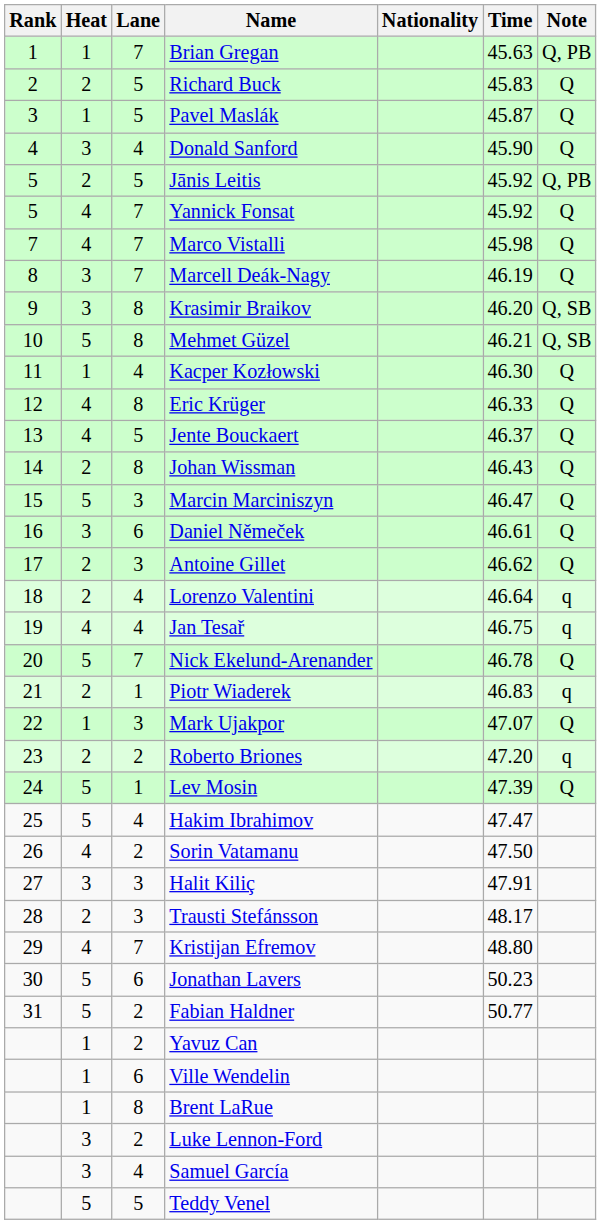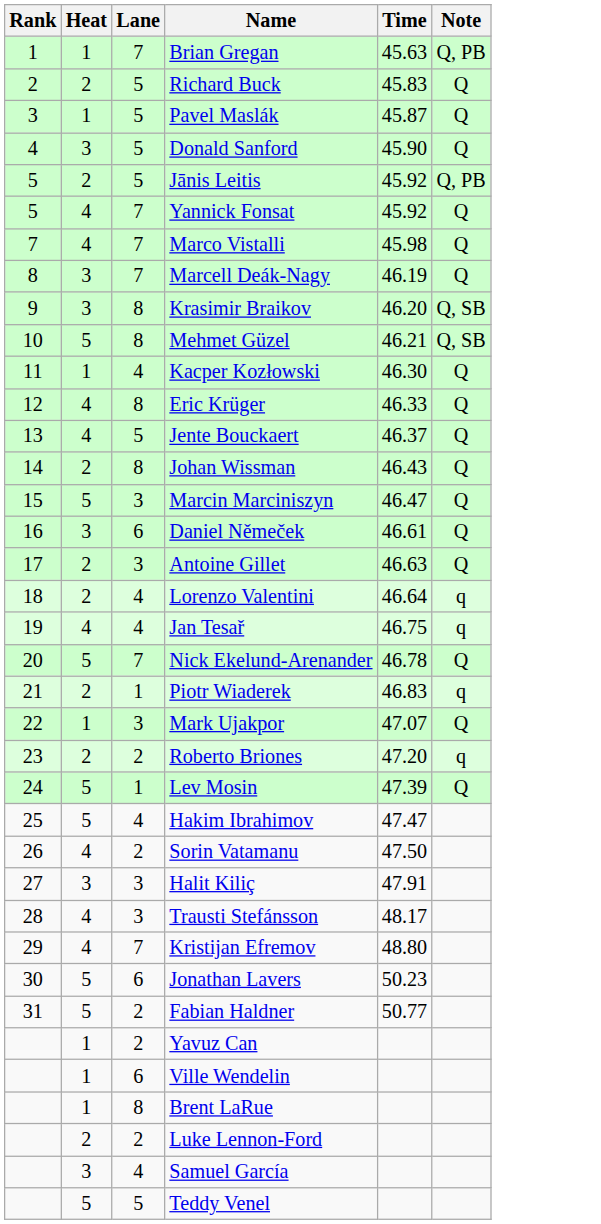- column: Nationality
Donald Sanford | Lane: 4 -> 5
Antoine Gillet | Time: 46.62 -> 46.63
Trausti Stefánsson | Heat: 2 -> 4
Luke Lennon-Ford | Heat: 3 -> 2
